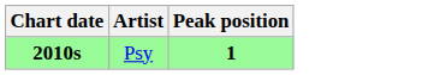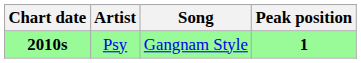+ column: Song | Gangnam Style
